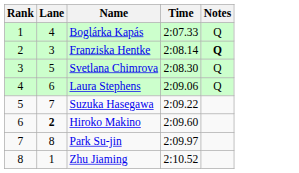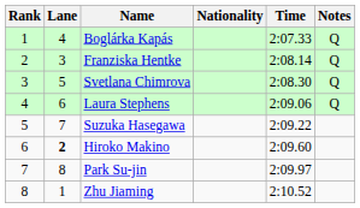+ column: Nationality
Franziska Hentke | Notes: bold -> normal
